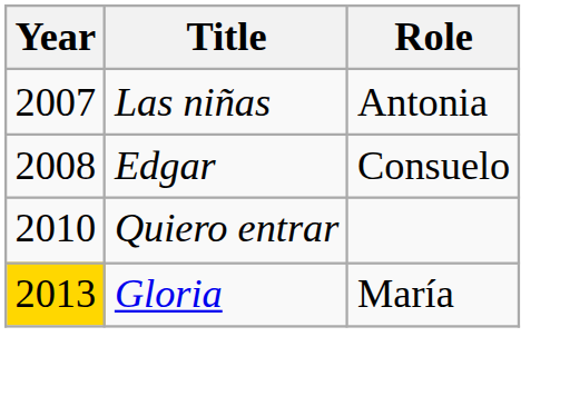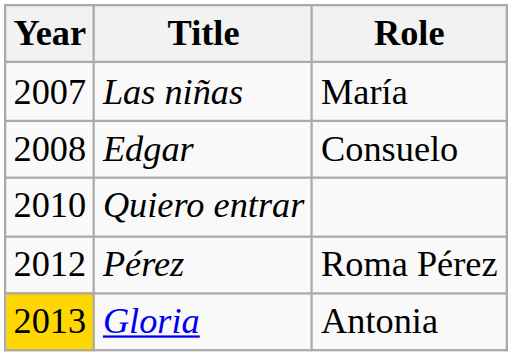Las niñas | Role: Antonia -> María
+ row: 2012 | Pérez | Roma Pérez
Gloria | Role: María -> Antonia
